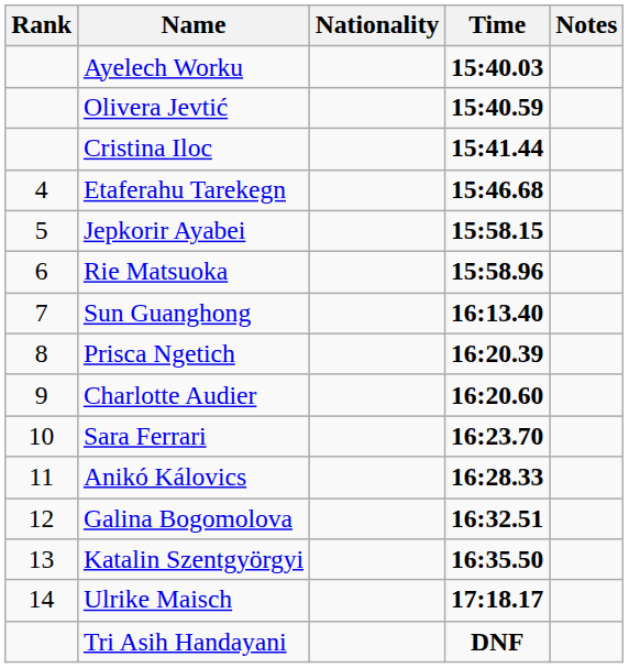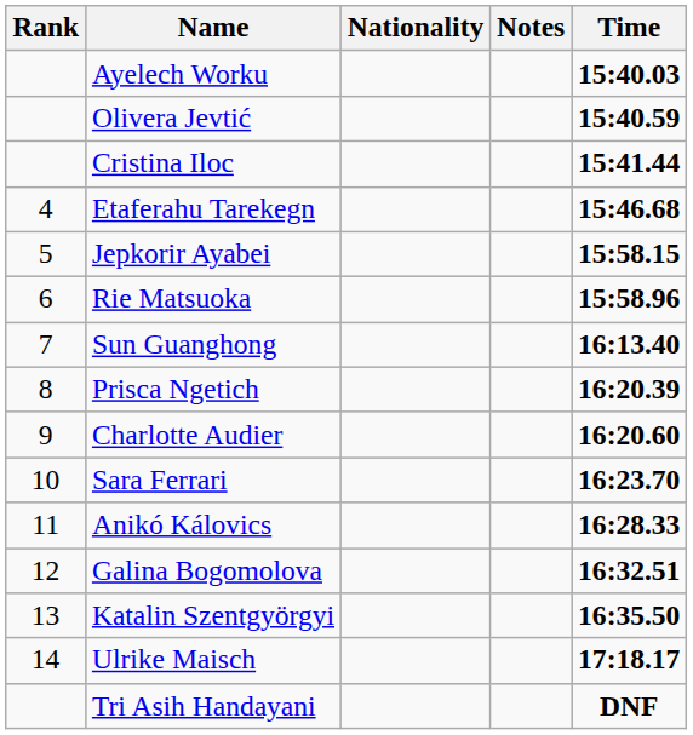columns swapped: Time <-> Notes
